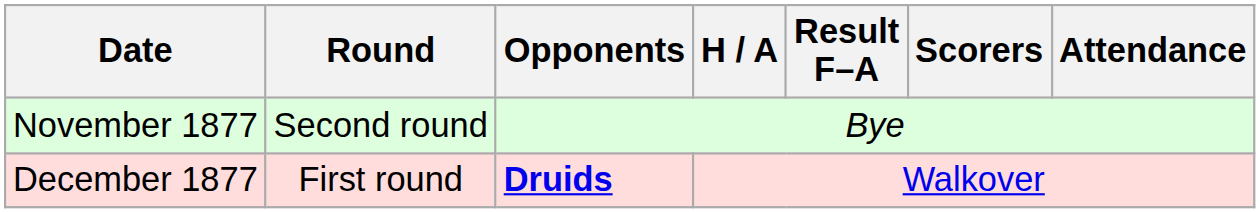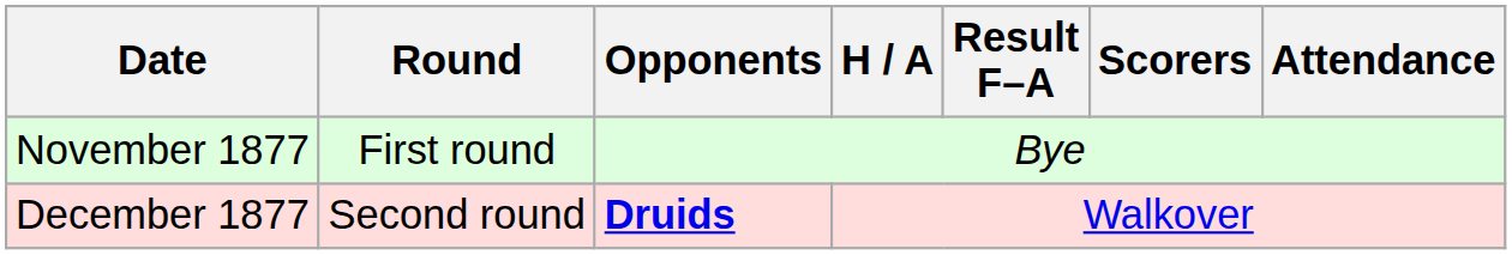November 1877 | Round: Second round -> First round
December 1877 | Round: First round -> Second round
